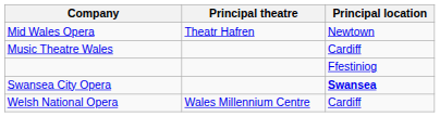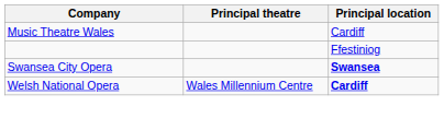- row: Mid Wales Opera | Theatr Hafren | Newtown
Welsh National Opera | Principal location: normal -> bold
